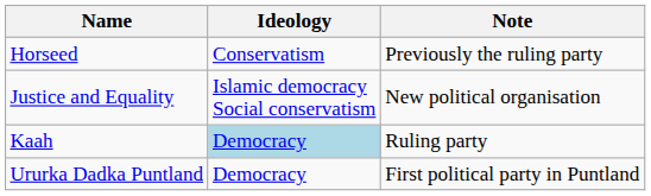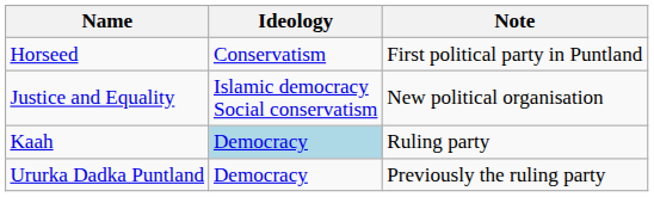Horseed | Note: Previously the ruling party -> First political party in Puntland
Ururka Dadka Puntland | Note: First political party in Puntland -> Previously the ruling party
